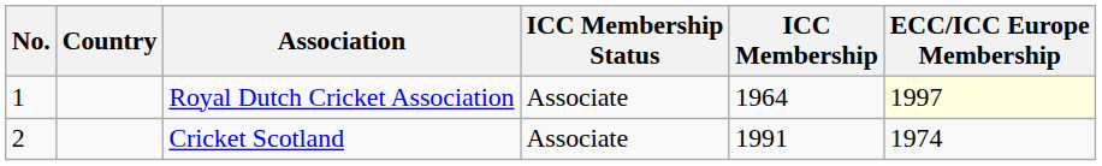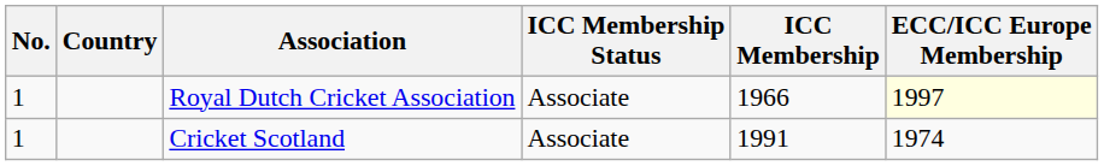Royal Dutch Cricket Association | ICC Membership: 1964 -> 1966
Cricket Scotland | No.: 2 -> 1
